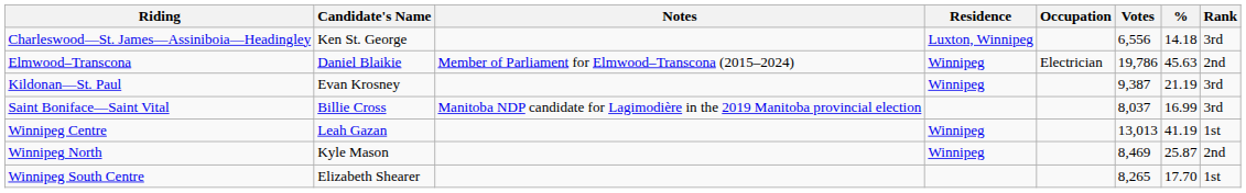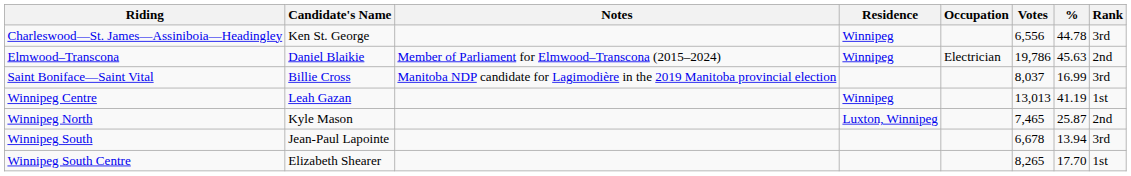Charleswood—St. James—Assiniboia—Headingley | Residence: Luxton, Winnipeg -> Winnipeg
Charleswood—St. James—Assiniboia—Headingley | %: 14.18 -> 44.78
- row: Kildonan—St. Paul | Evan Krosney | Winnipeg | 9,387 | 21.19 | 3rd
Winnipeg North | Residence: Winnipeg -> Luxton, Winnipeg
Winnipeg North | Votes: 8,469 -> 7,465
+ row: Winnipeg South | Jean-Paul Lapointe | 6,678 | 13.94 | 3rd
